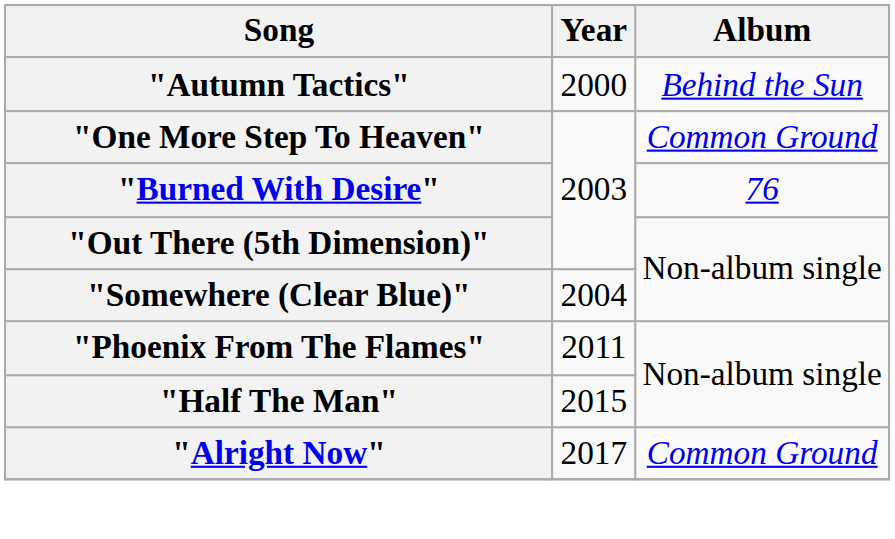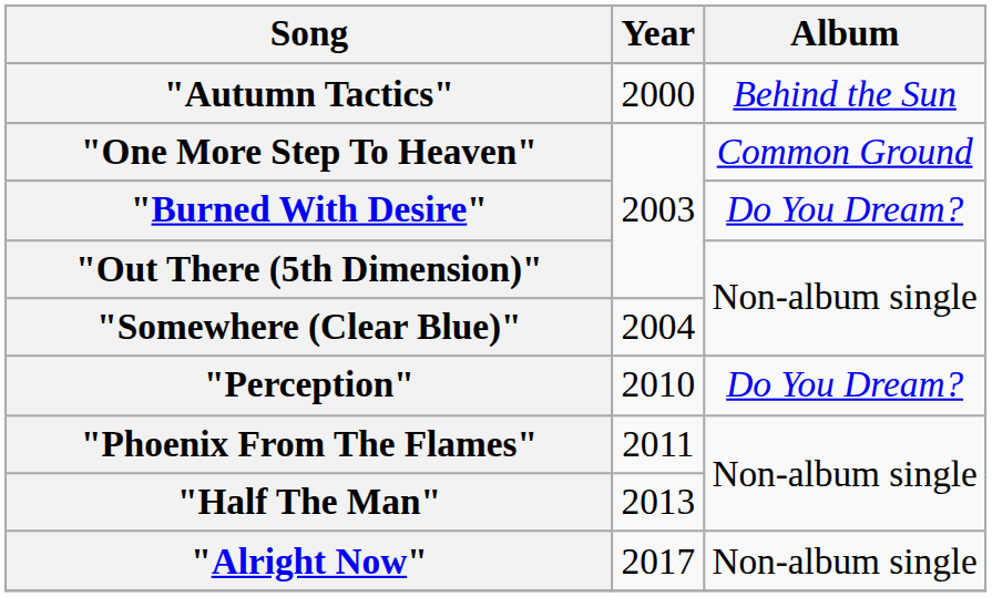"Burned With Desire" | Album: 76 -> Do You Dream?
+ row: "Perception" | 2010 | Do You Dream?
"Half The Man" | Year: 2015 -> 2013
"Alright Now" | Album: Common Ground -> Non-album single
